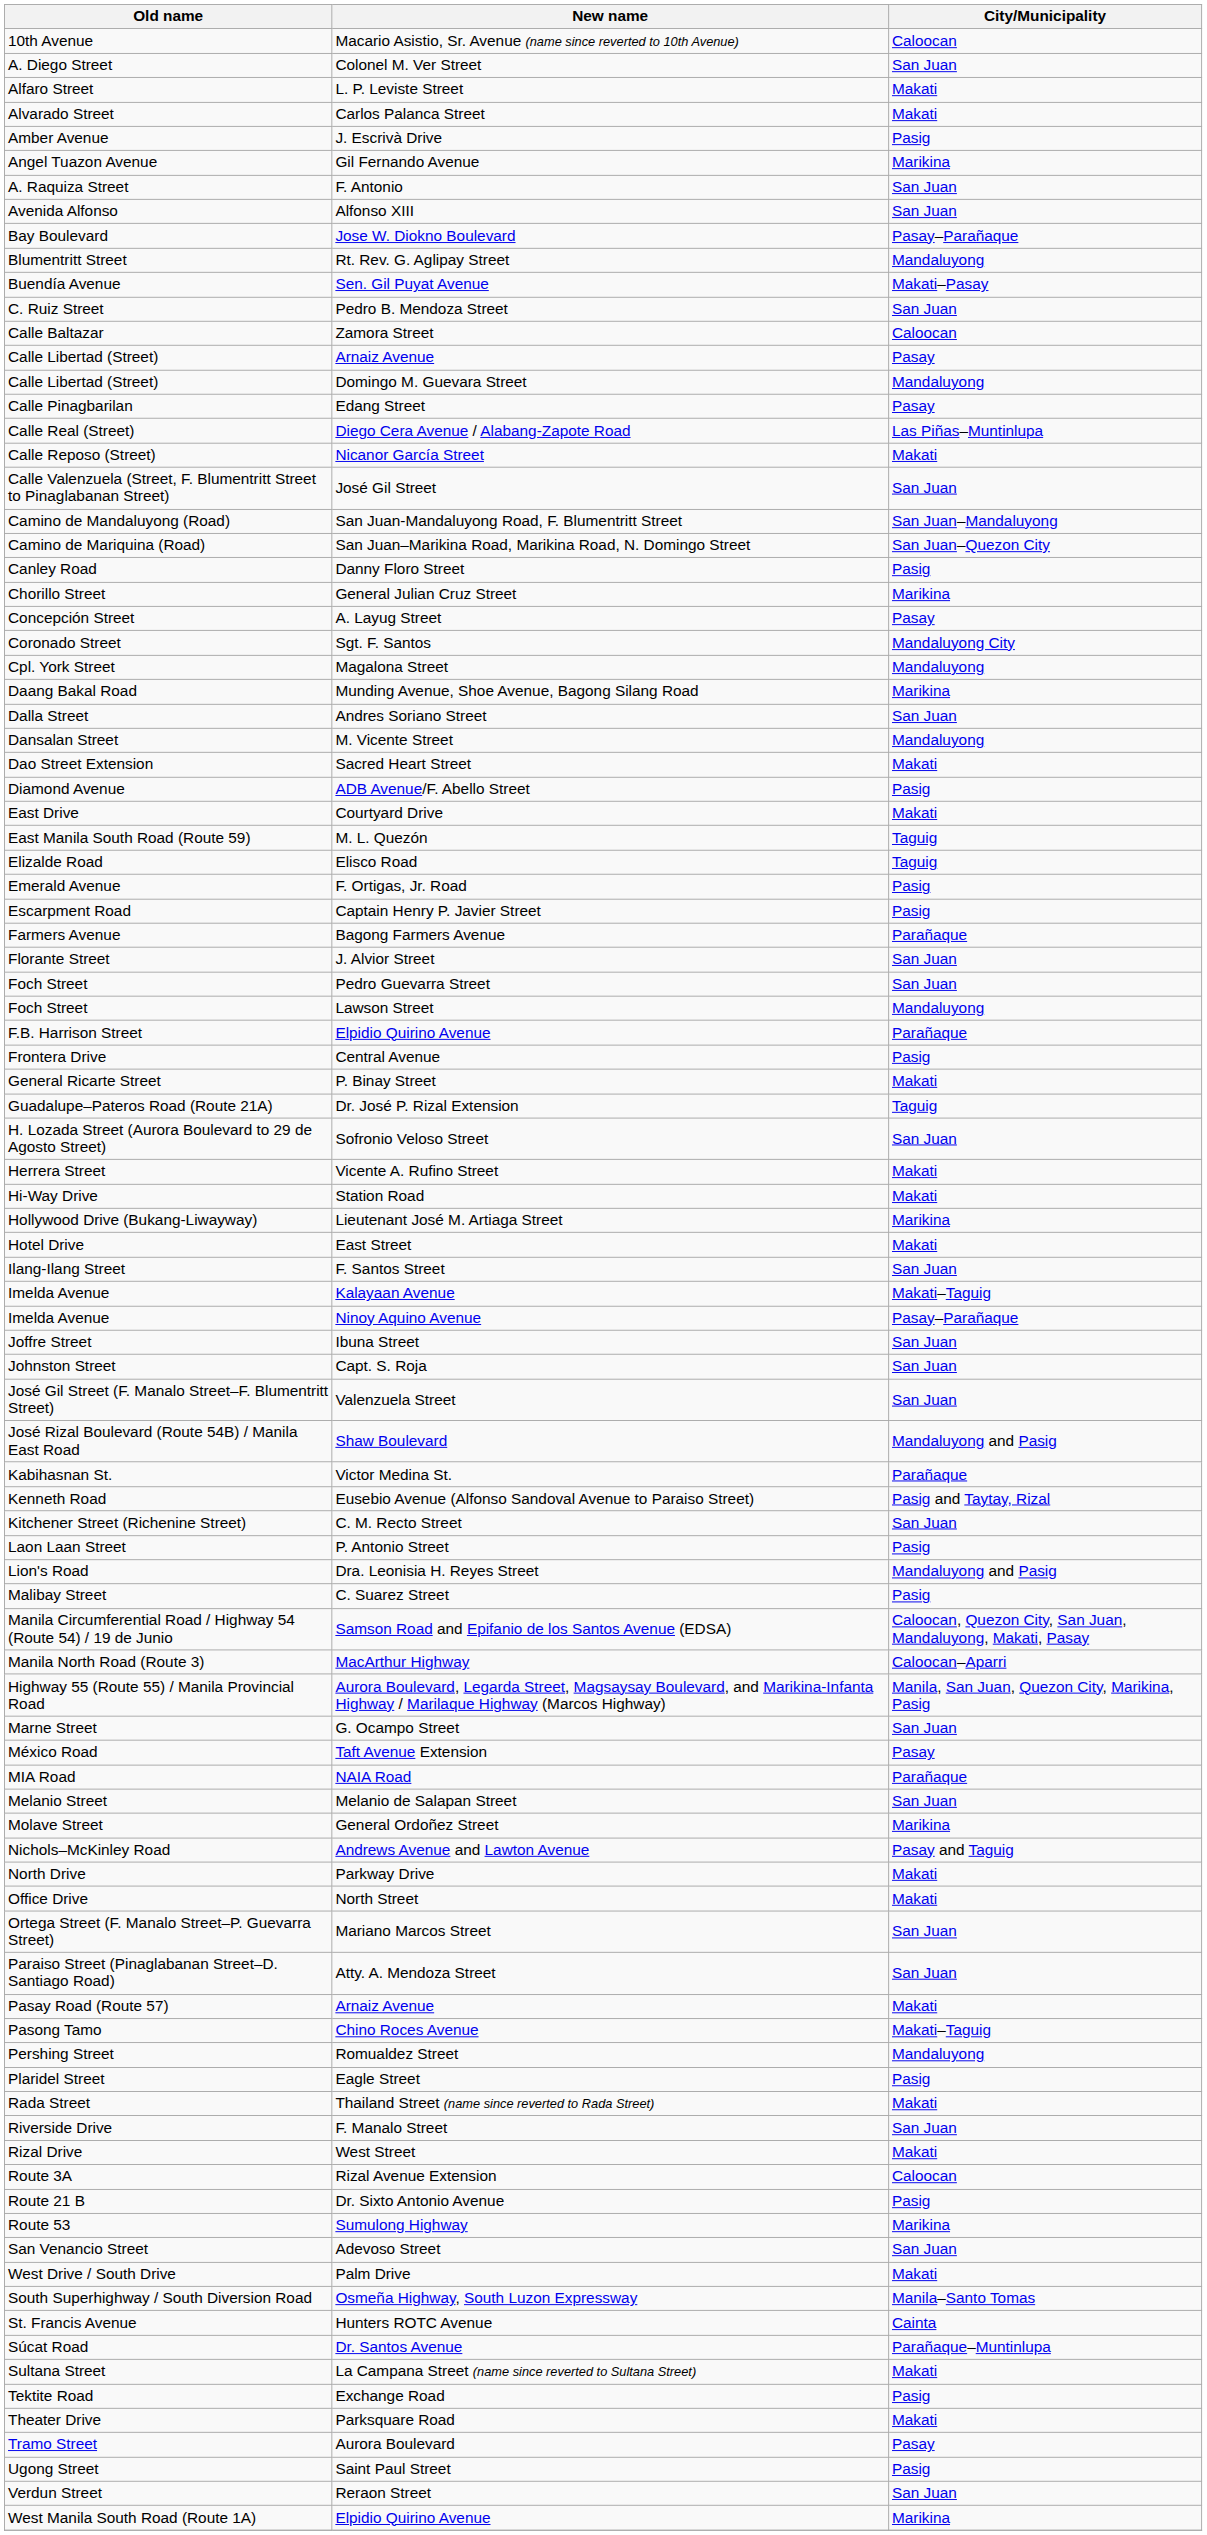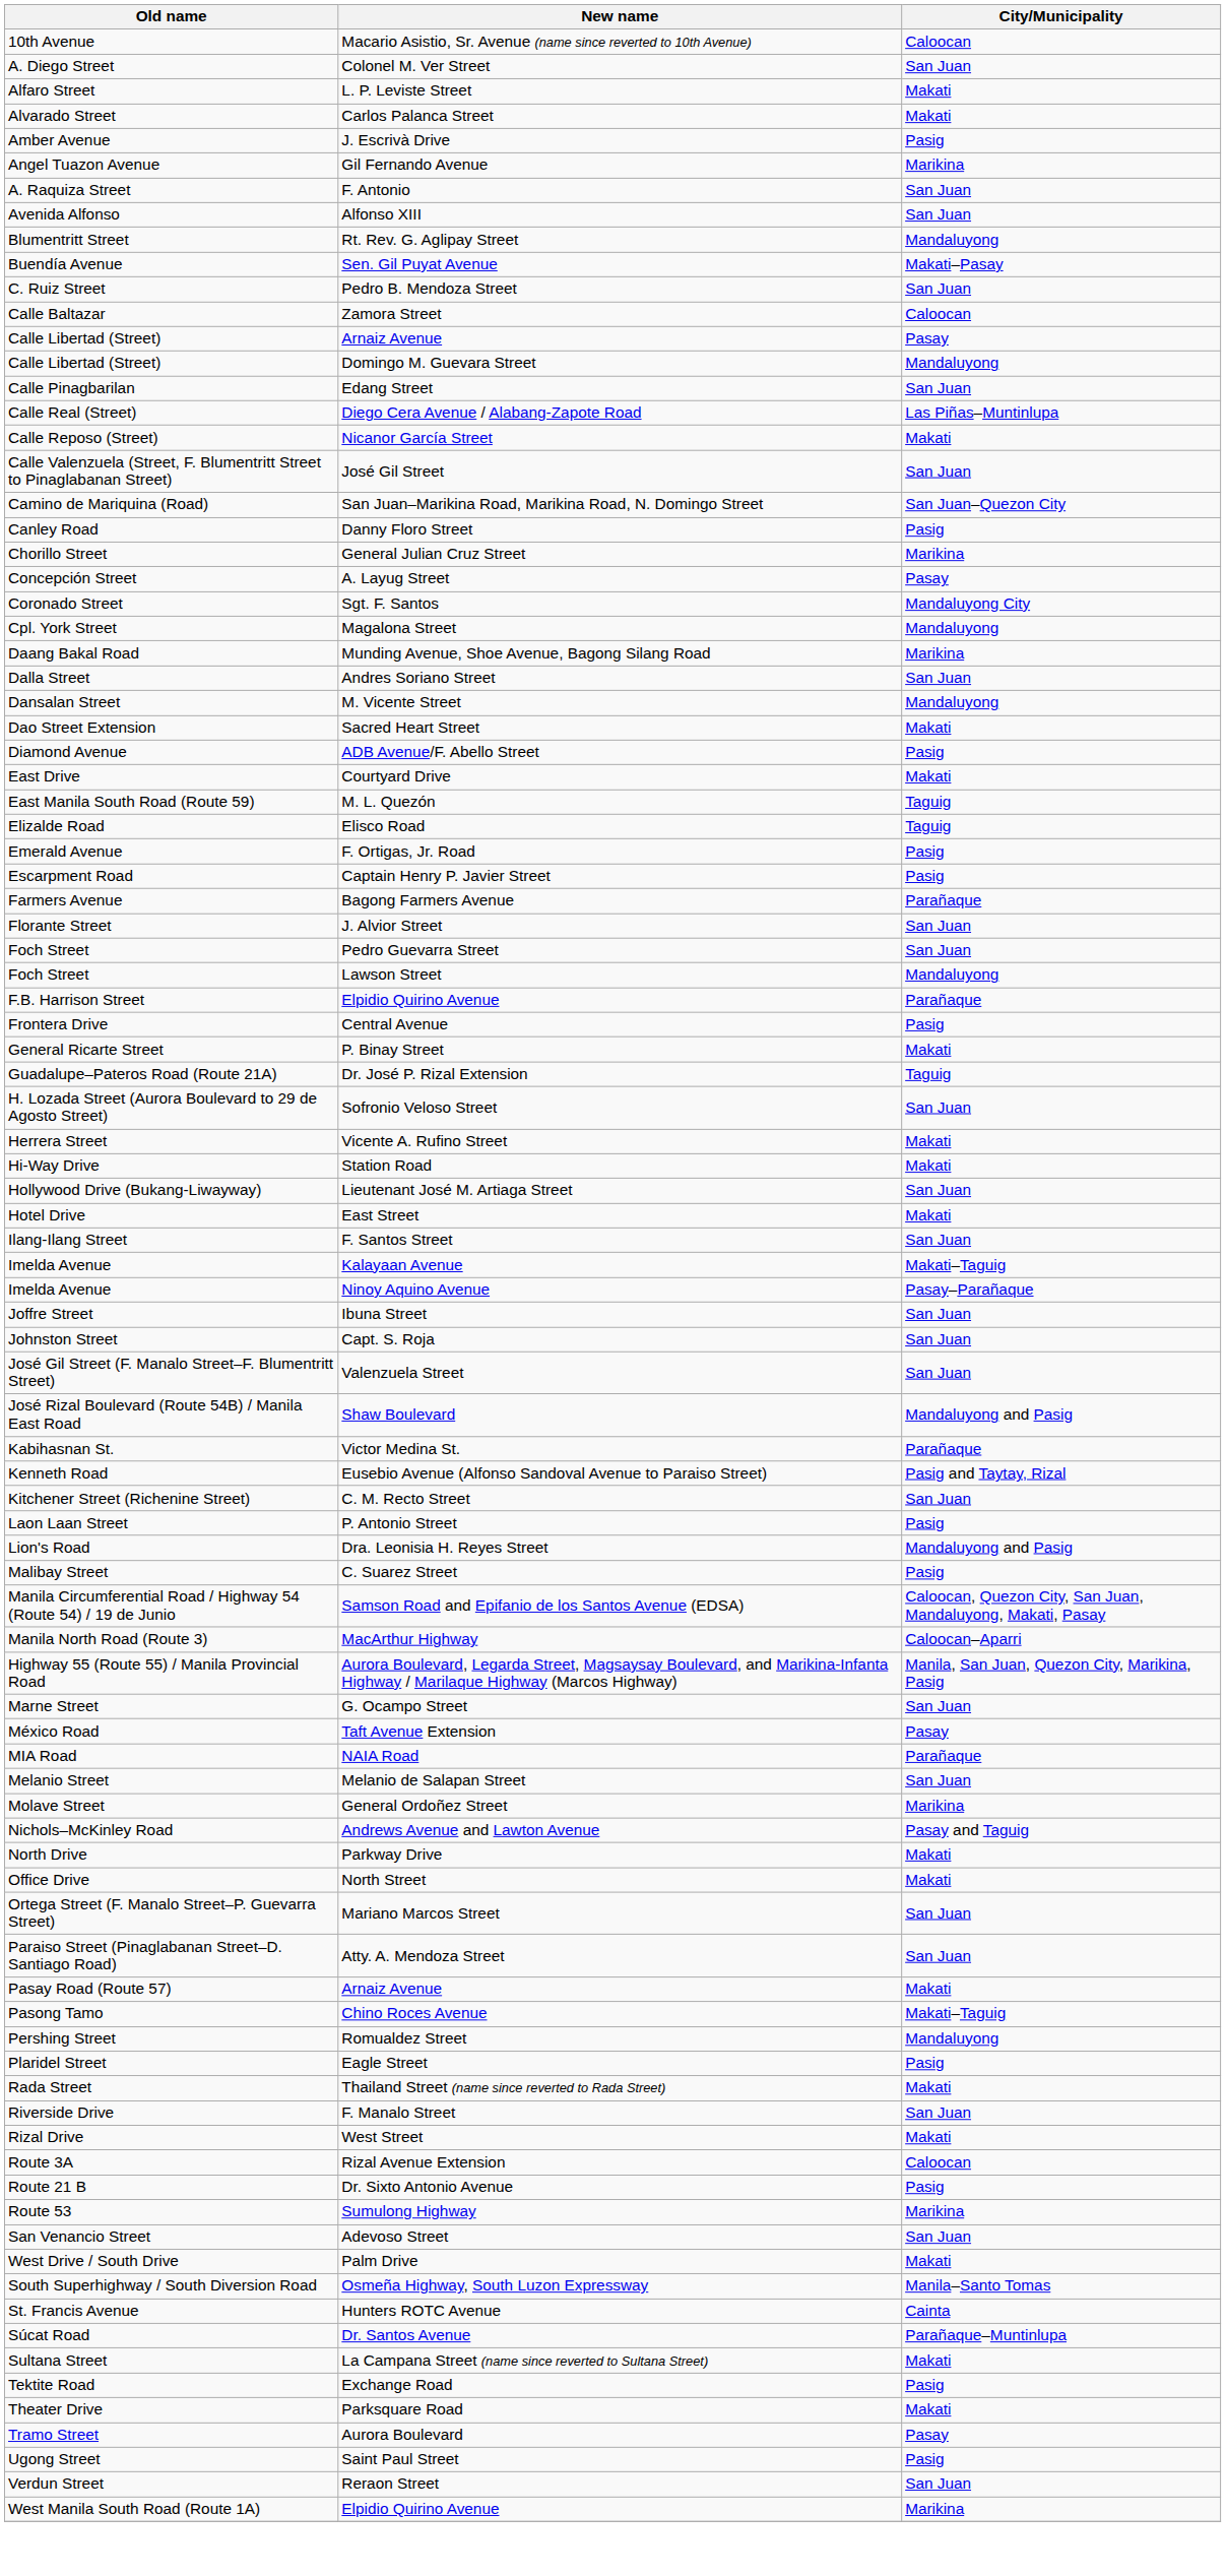- row: Bay Boulevard | Jose W. Diokno Boulevard | Pasay–Parañaque
Edang Street | City/Municipality: Pasay -> San Juan
- row: Camino de Mandaluyong (Road) | San Juan-Mandaluyong Road, F. Blumentritt Street | San Juan–Mandaluyong
Lieutenant José M. Artiaga Street | City/Municipality: Marikina -> San Juan
